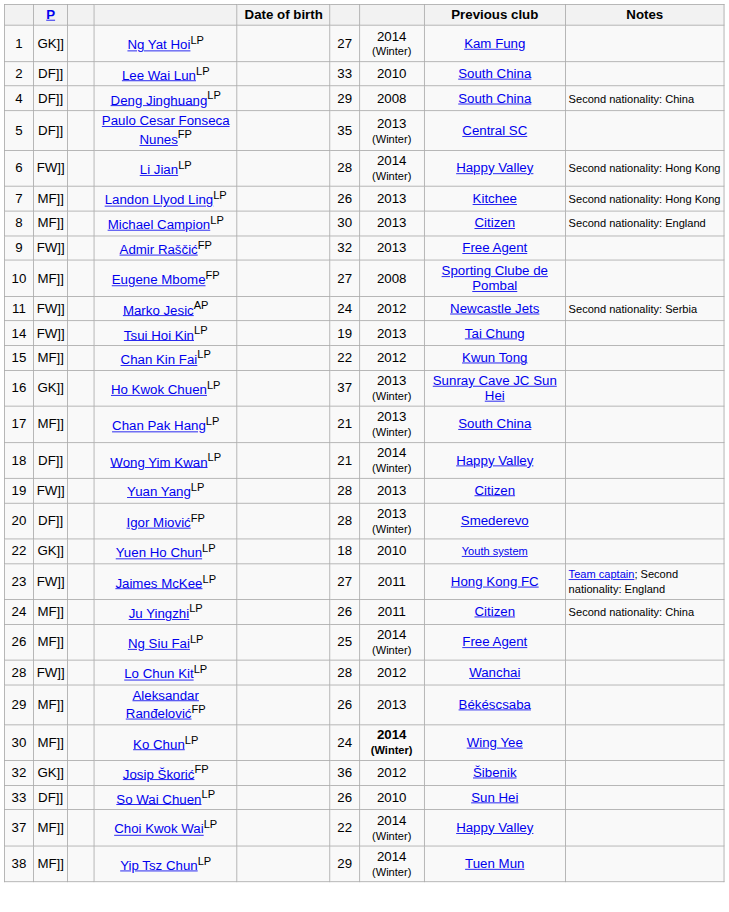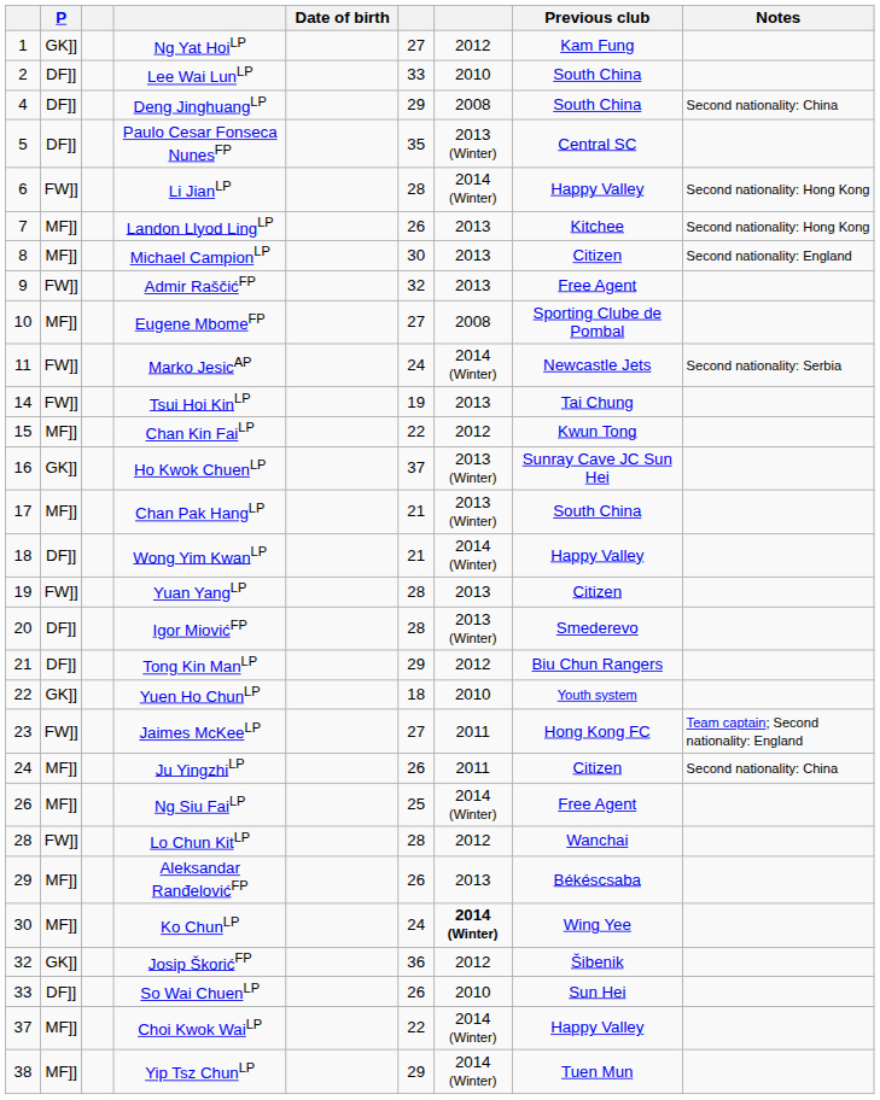Ng Yat HoiLP | column 7: 2014 (Winter) -> 2012
Marko JesicAP | column 7: 2012 -> 2014 (Winter)
+ row: 21 | DF]] | Tong Kin ManLP | 29 | 2012 | Biu Chun Rangers
